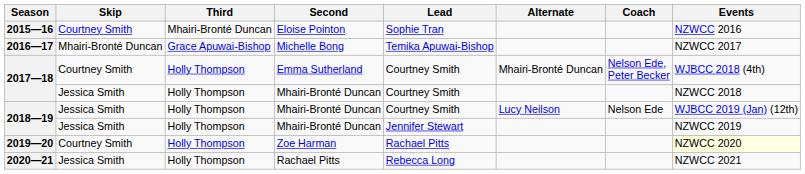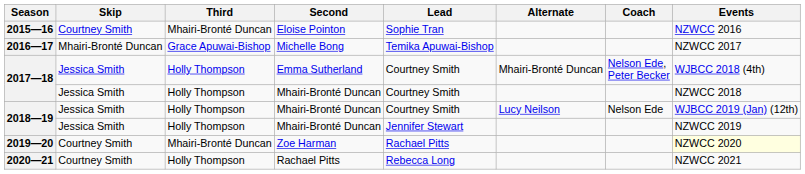2017—18 / Emma Sutherland | Skip: Courtney Smith -> Jessica Smith
2019—20 | Third: Holly Thompson -> Mhairi-Bronté Duncan
2020—21 | Skip: Jessica Smith -> Courtney Smith
